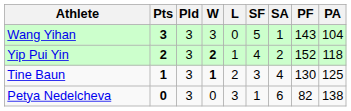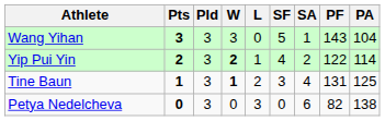Yip Pui Yin | PF: 152 -> 122
Yip Pui Yin | PA: 118 -> 114
Tine Baun | PF: 130 -> 131
Petya Nedelcheva | SF: 1 -> 0
